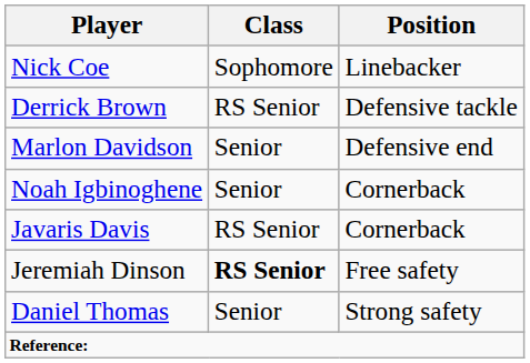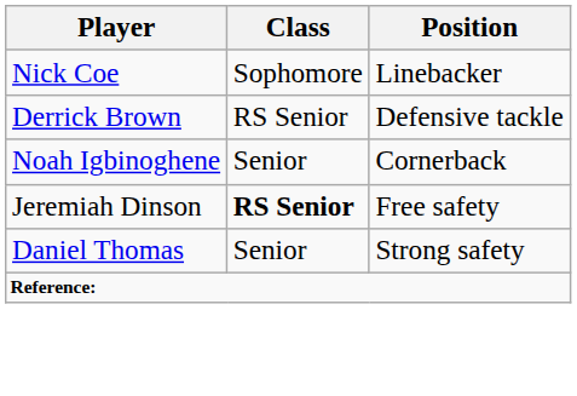- row: Marlon Davidson | Senior | Defensive end
- row: Javaris Davis | RS Senior | Cornerback
